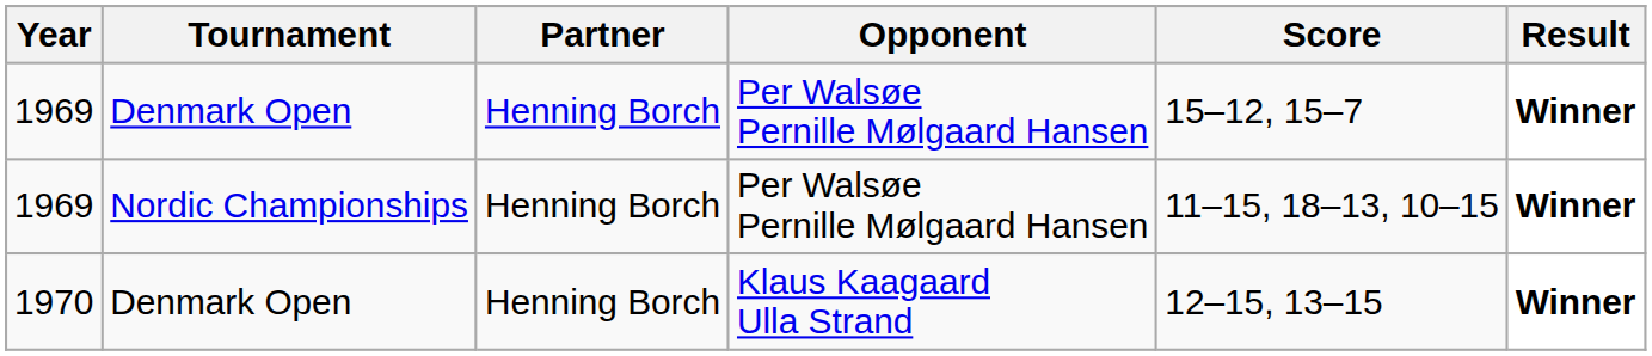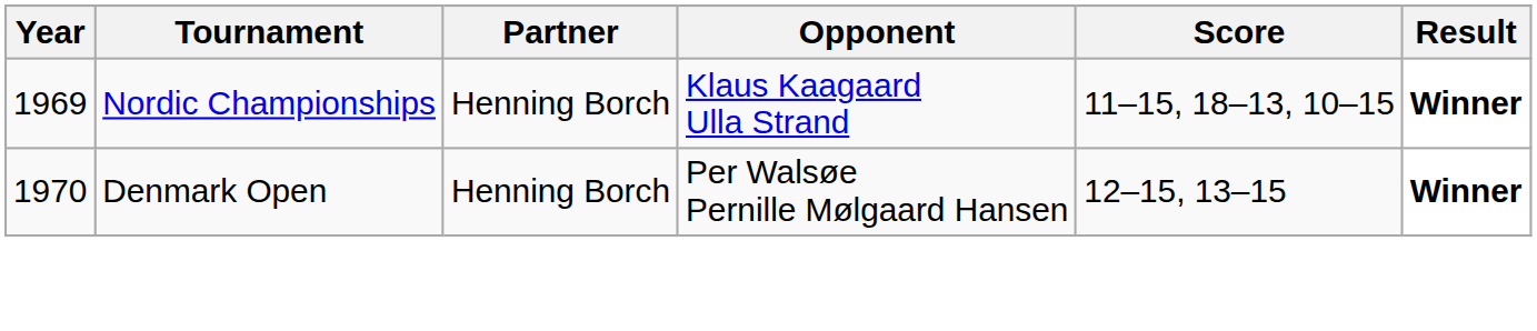- row: 1969 | Denmark Open | Henning Borch | Per Walsøe Pernille Mølgaard Hansen | 15–12, 15–7 | Winner
1969 / Nordic Championships | Opponent: Per Walsøe Pernille Mølgaard Hansen -> Klaus Kaagaard Ulla Strand
1970 | Opponent: Klaus Kaagaard Ulla Strand -> Per Walsøe Pernille Mølgaard Hansen
